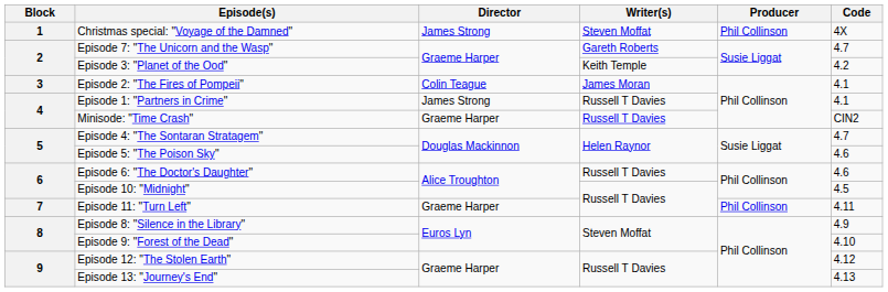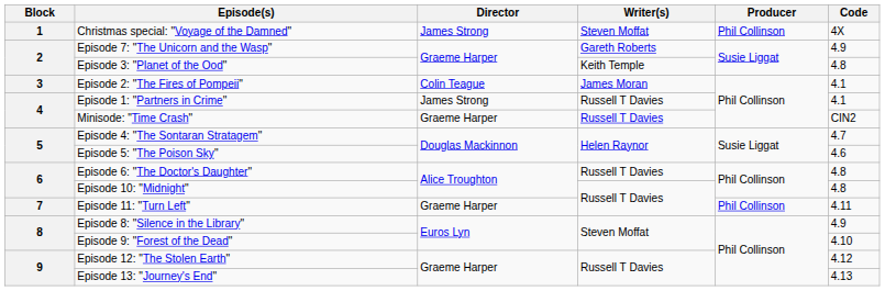Episode 7: "The Unicorn and the Wasp" | Code: 4.7 -> 4.9
Episode 3: "Planet of the Ood" | Code: 4.2 -> 4.8
Episode 6: "The Doctor's Daughter" | Code: 4.6 -> 4.8
Episode 10: "Midnight" | Code: 4.5 -> 4.8
